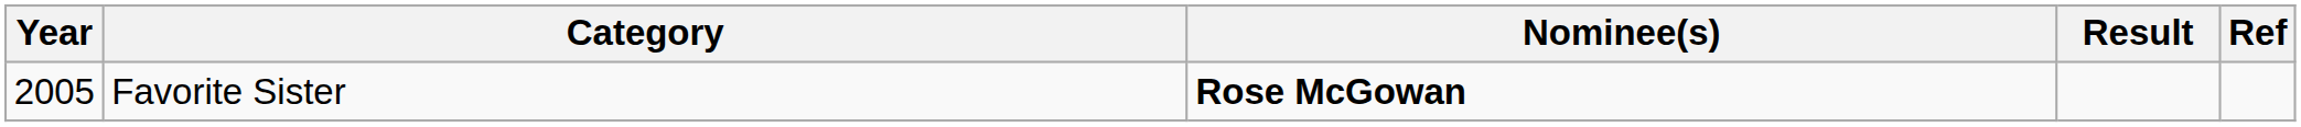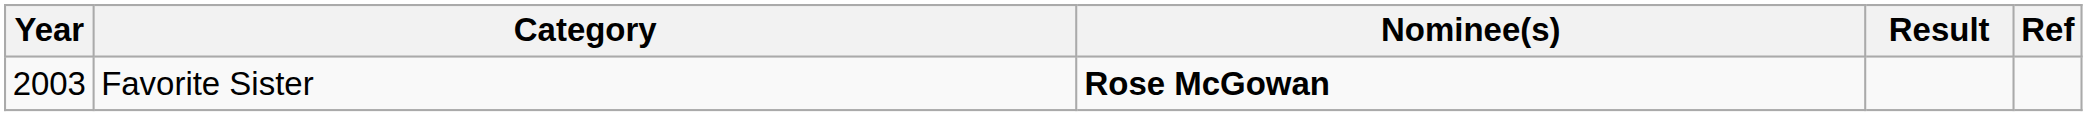Favorite Sister | Year: 2005 -> 2003
